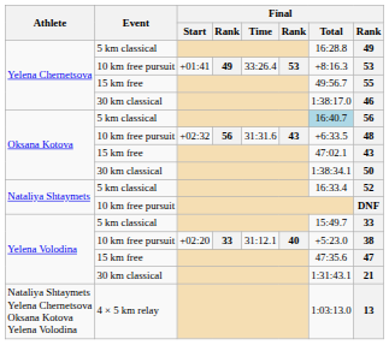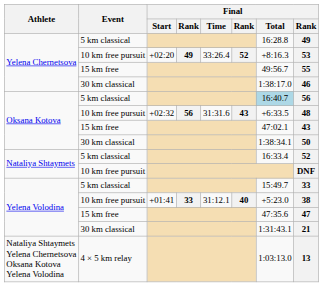Yelena Chernetsova / 10 km free pursuit | Final / Start: +01:41 -> +02:20
Yelena Chernetsova / 10 km free pursuit | column 6: 53 -> 52
Yelena Volodina / 10 km free pursuit | Final / Start: +02:20 -> +01:41
